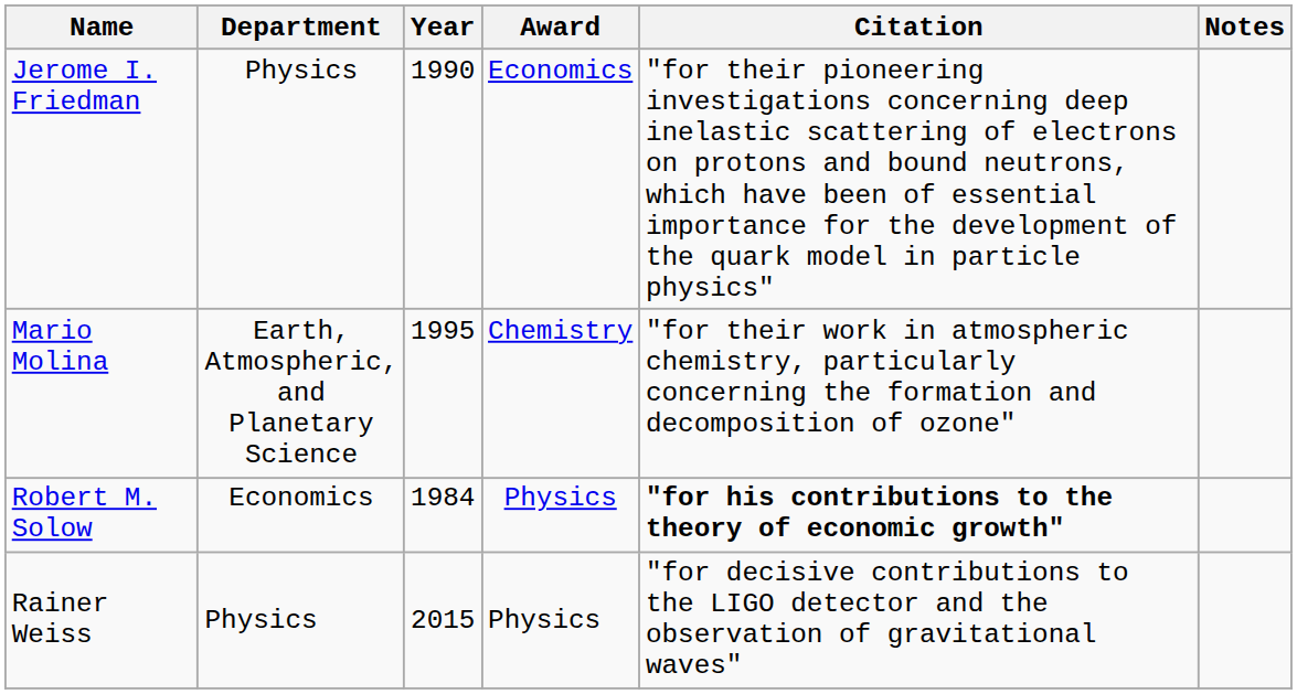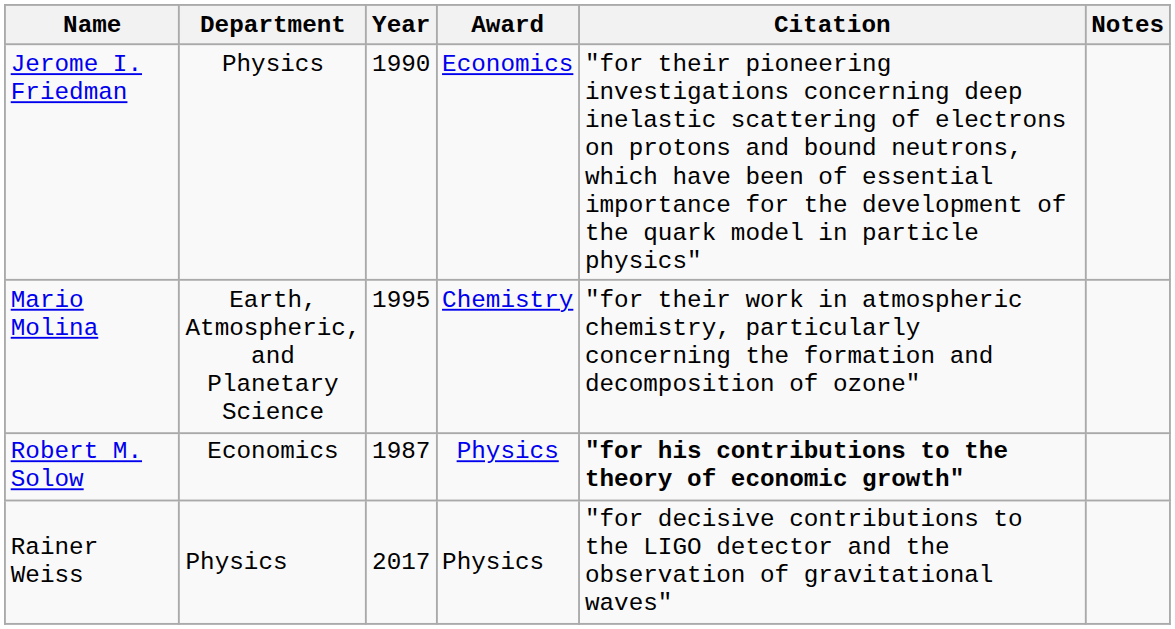Robert M. Solow | Year: 1984 -> 1987
Rainer Weiss | Year: 2015 -> 2017
